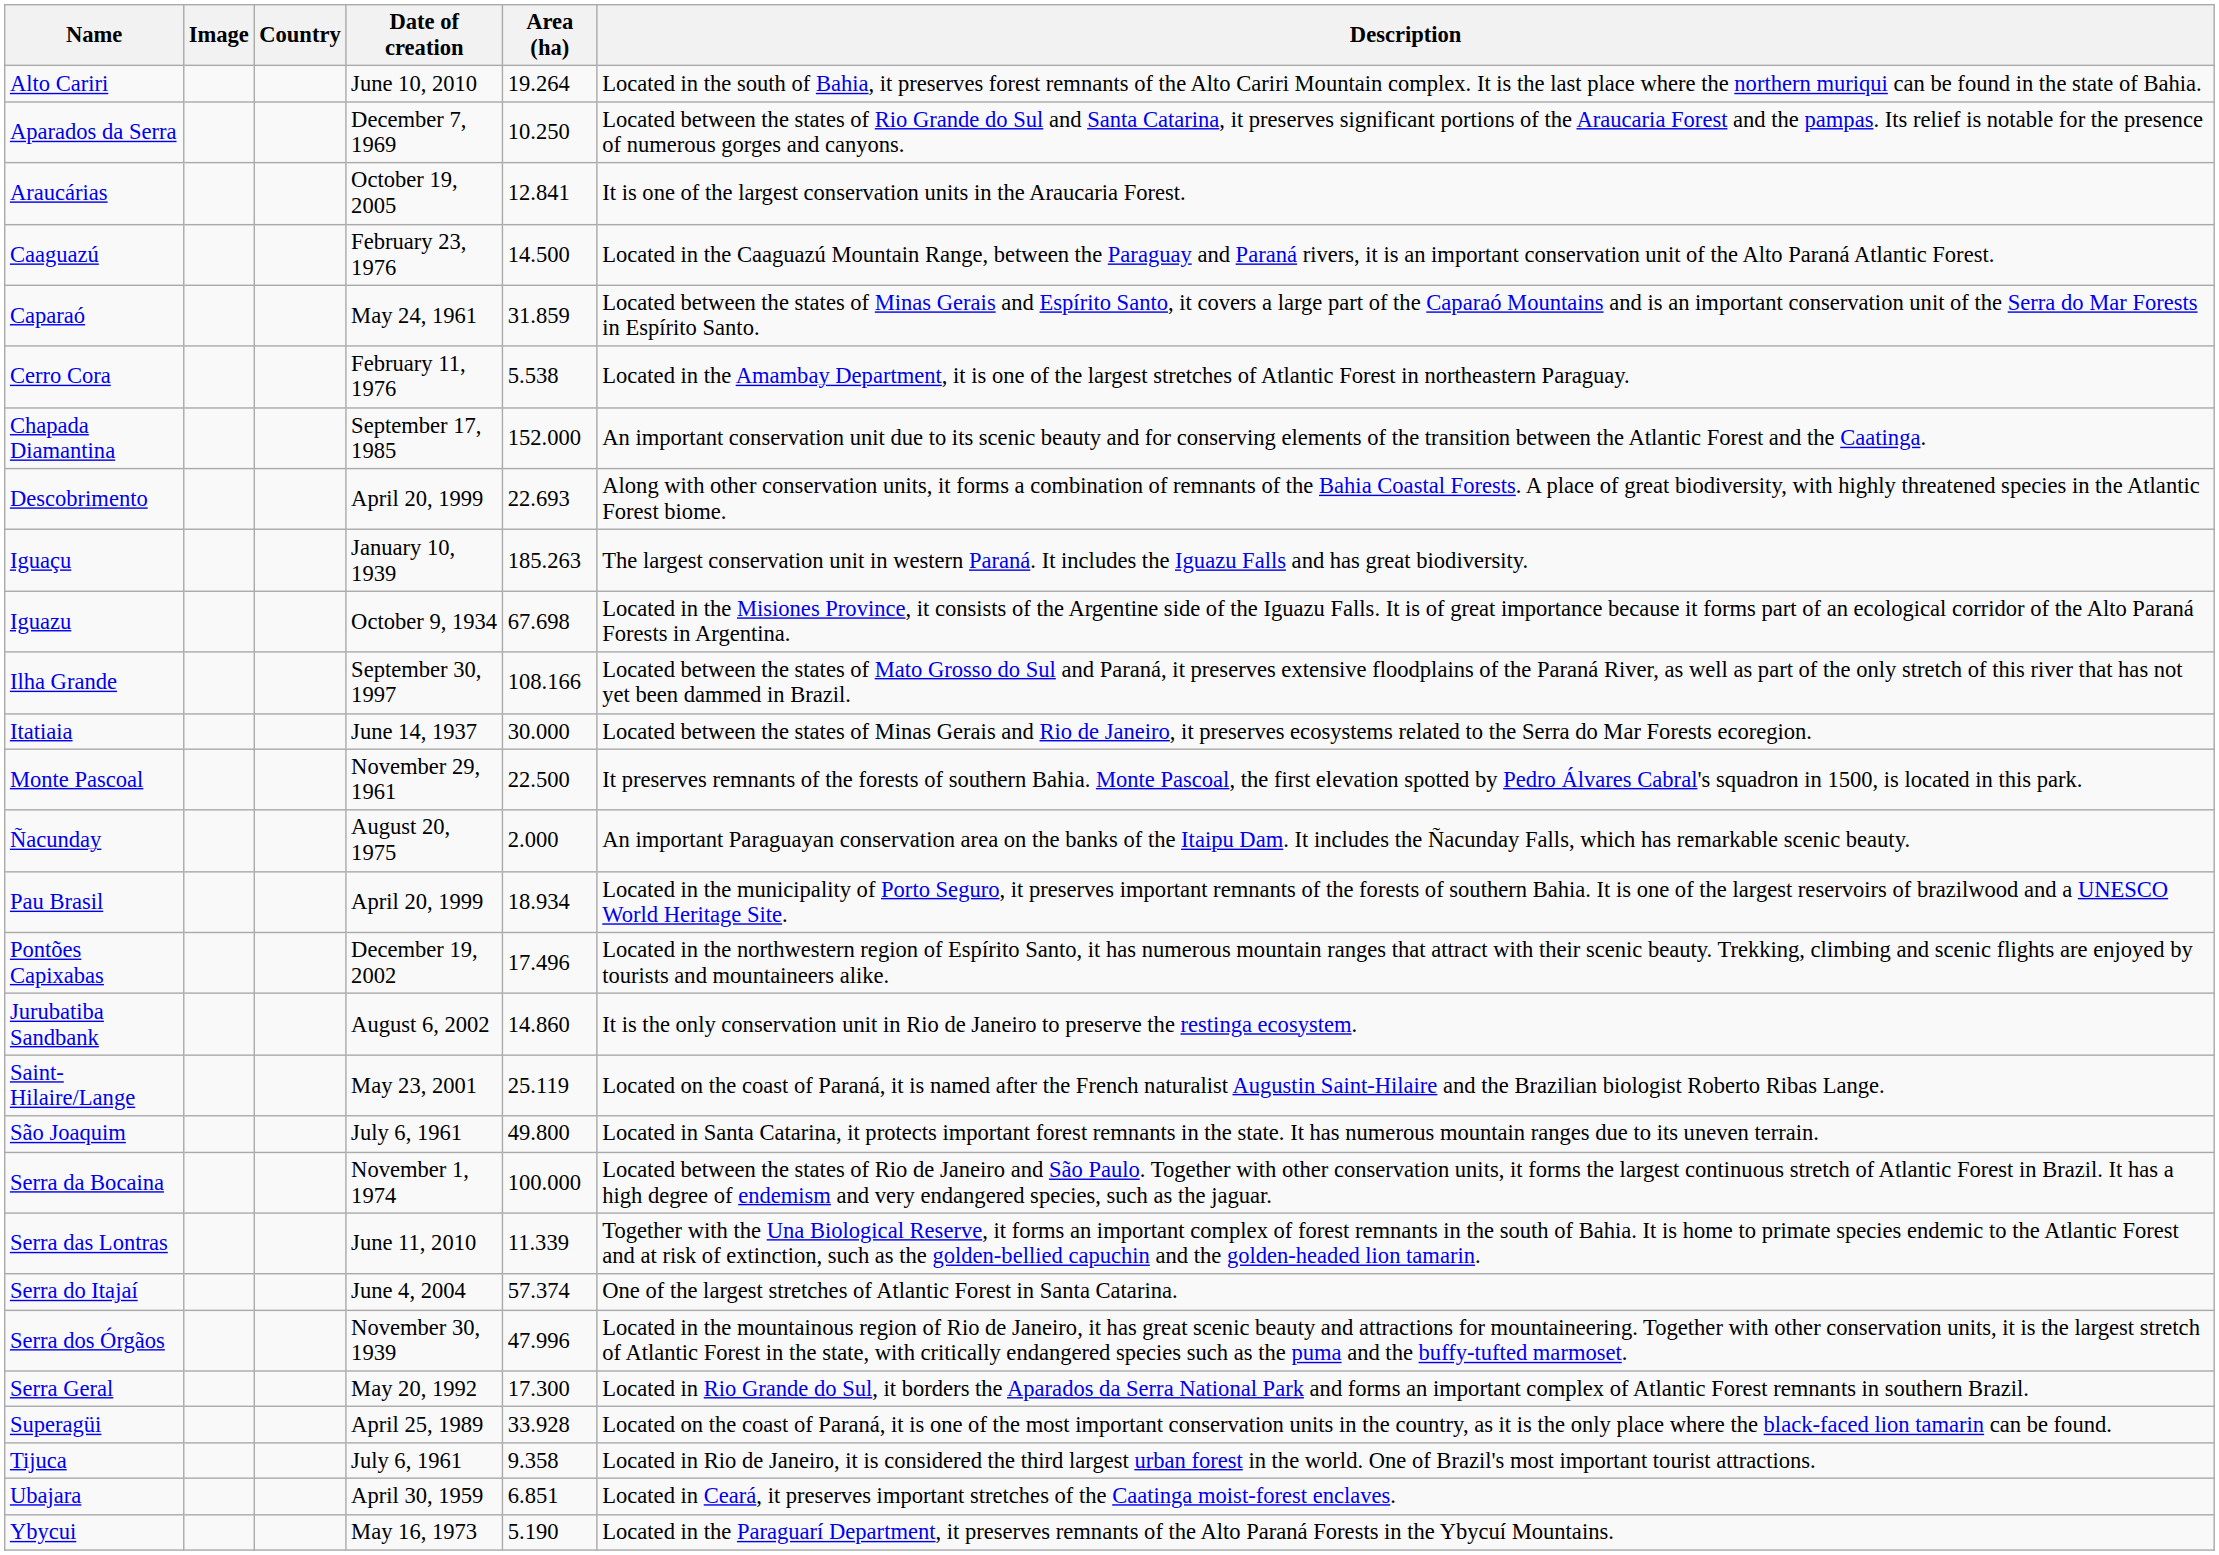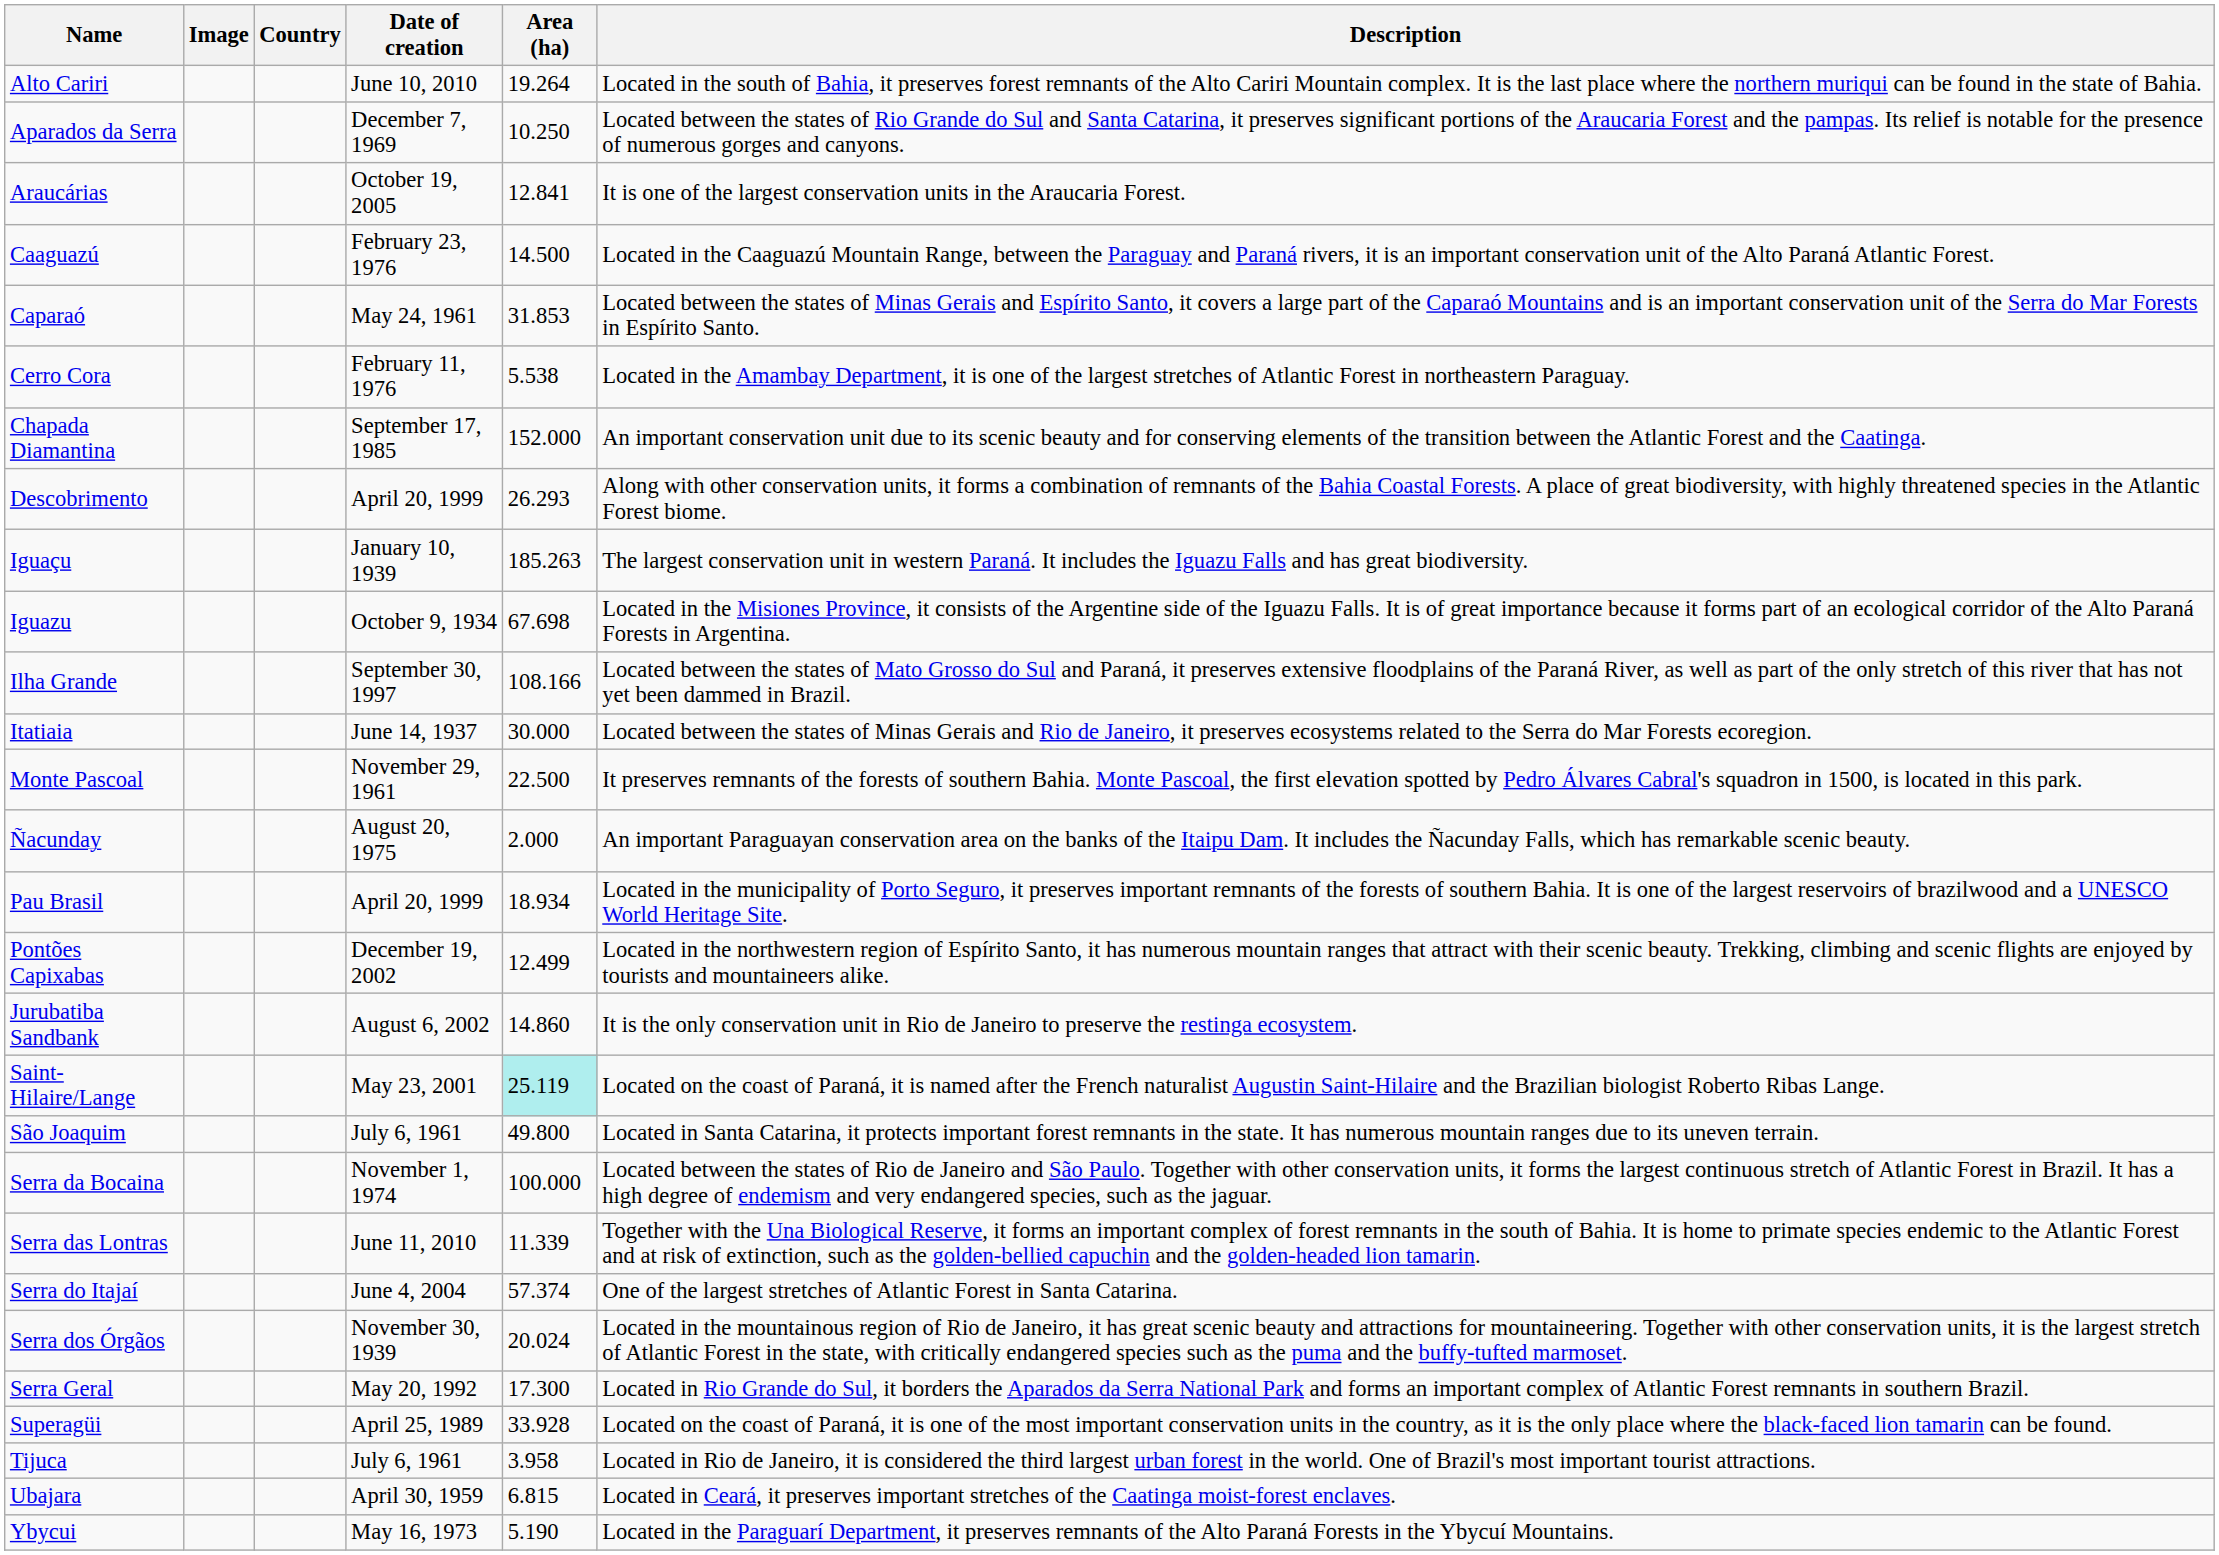Caparaó | Area (ha): 31.859 -> 31.853
Descobrimento | Area (ha): 22.693 -> 26.293
Pontões Capixabas | Area (ha): 17.496 -> 12.499
Saint-Hilaire/Lange | Area (ha): no background -> paleturquoise background
Serra dos Órgãos | Area (ha): 47.996 -> 20.024
Tijuca | Area (ha): 9.358 -> 3.958
Ubajara | Area (ha): 6.851 -> 6.815
